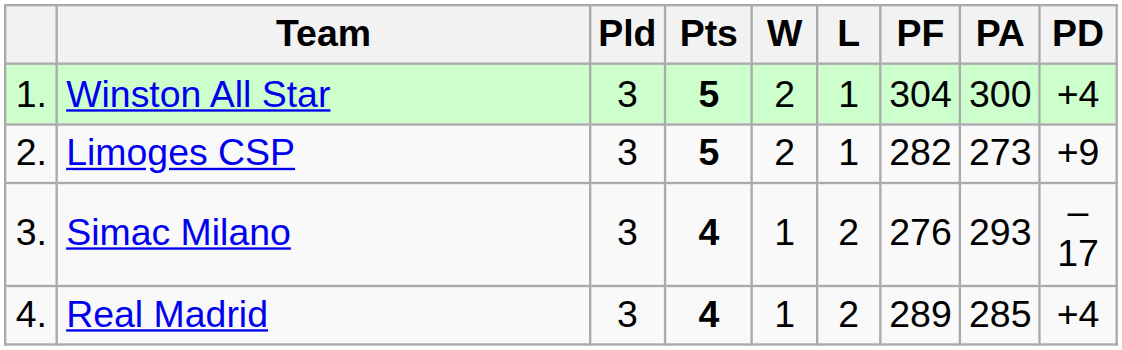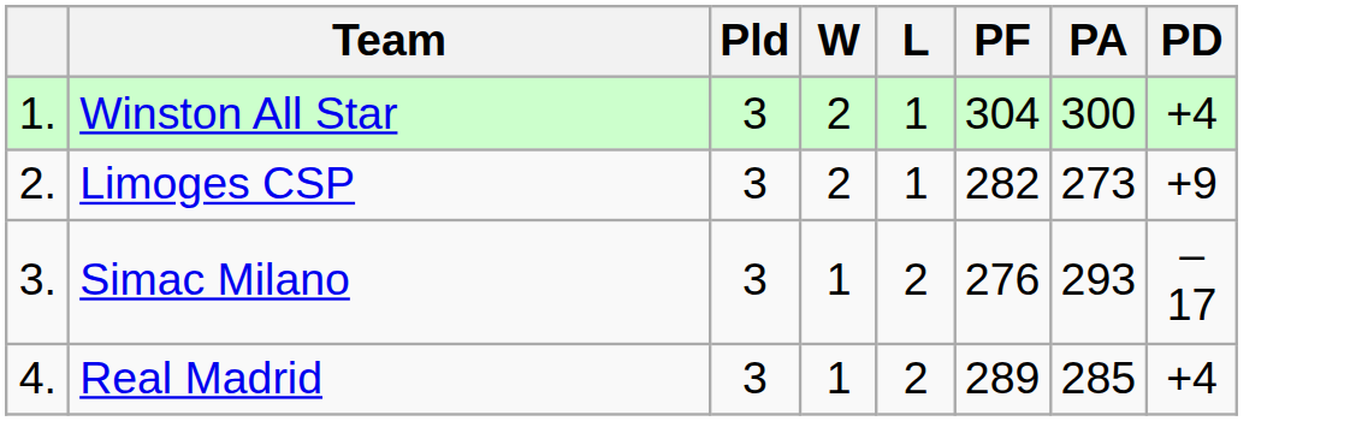- column: Pts | 5 | 5 | 4 | 4
